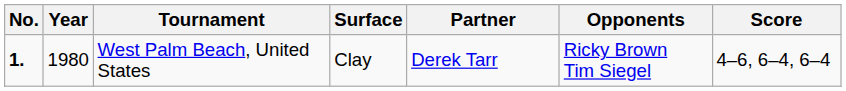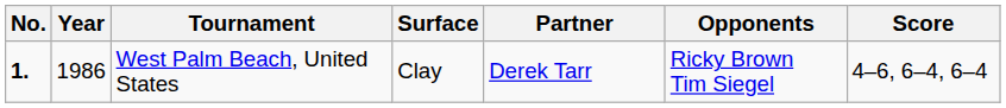West Palm Beach, United States | Year: 1980 -> 1986
